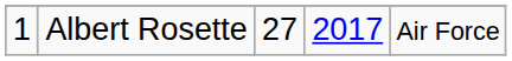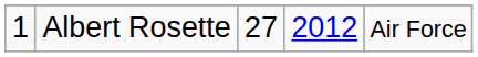Albert Rosette | column 4: 2017 -> 2012
